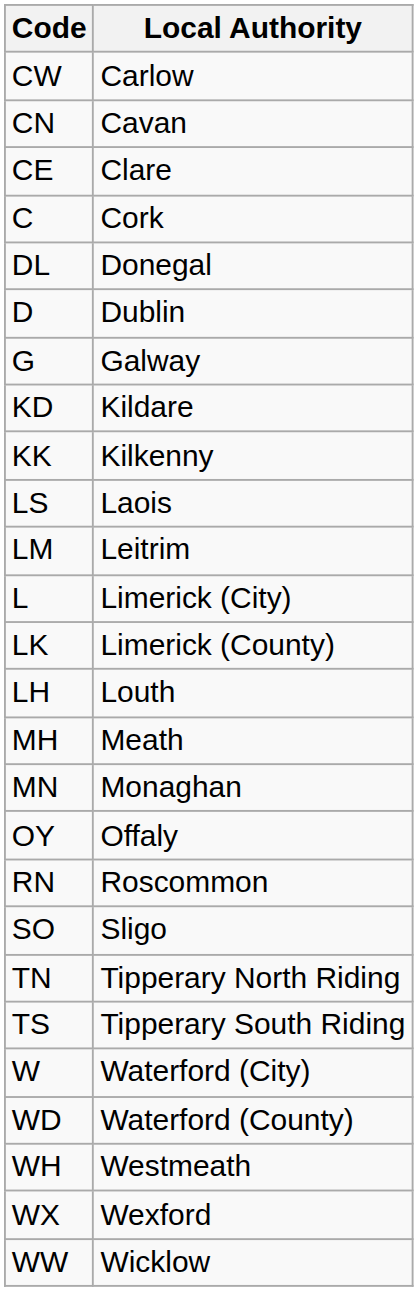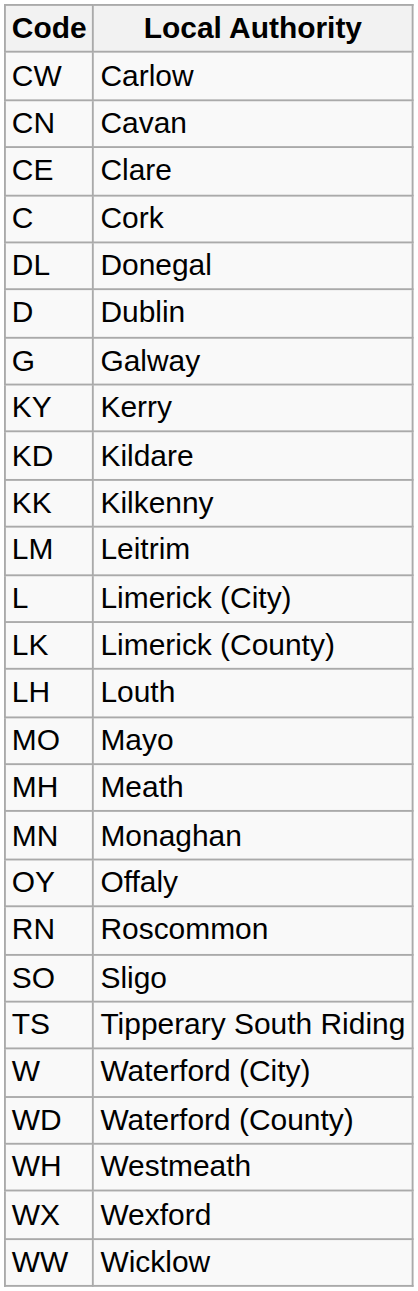+ row: KY | Kerry
- row: LS | Laois
+ row: MO | Mayo
- row: TN | Tipperary North Riding
